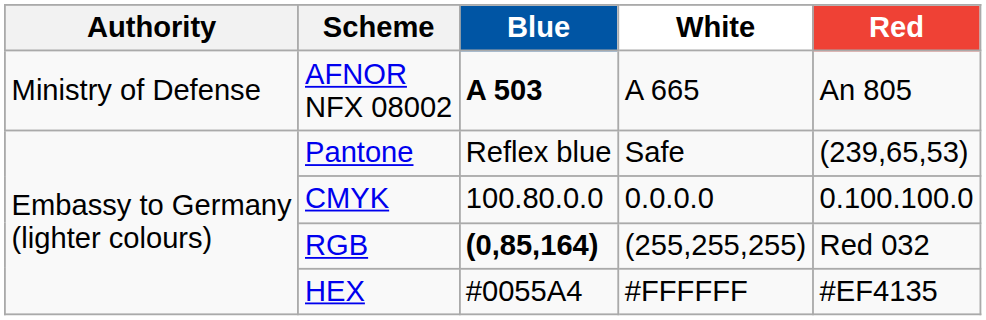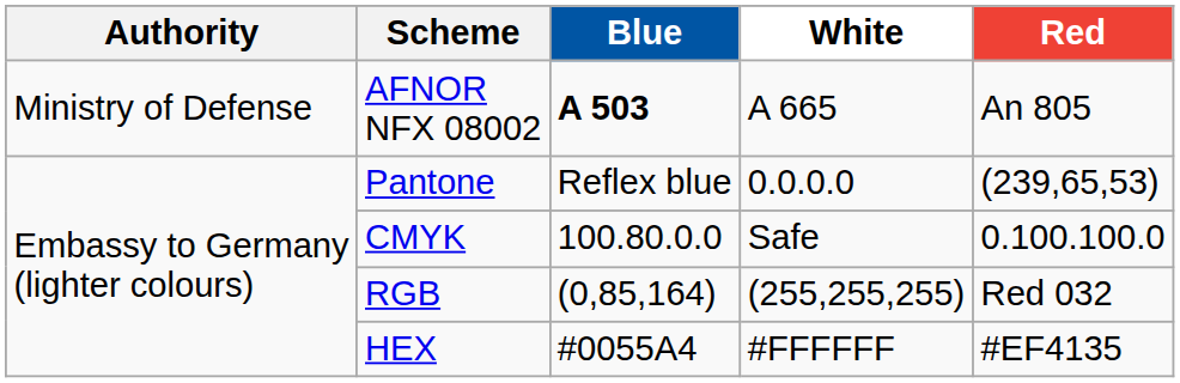Pantone | White: Safe -> 0.0.0.0
CMYK | White: 0.0.0.0 -> Safe
RGB | Blue: bold -> normal
